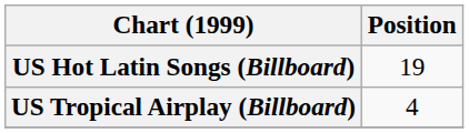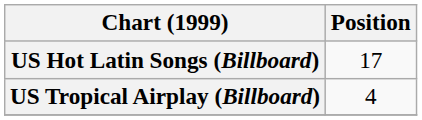US Hot Latin Songs (Billboard) | Position: 19 -> 17
